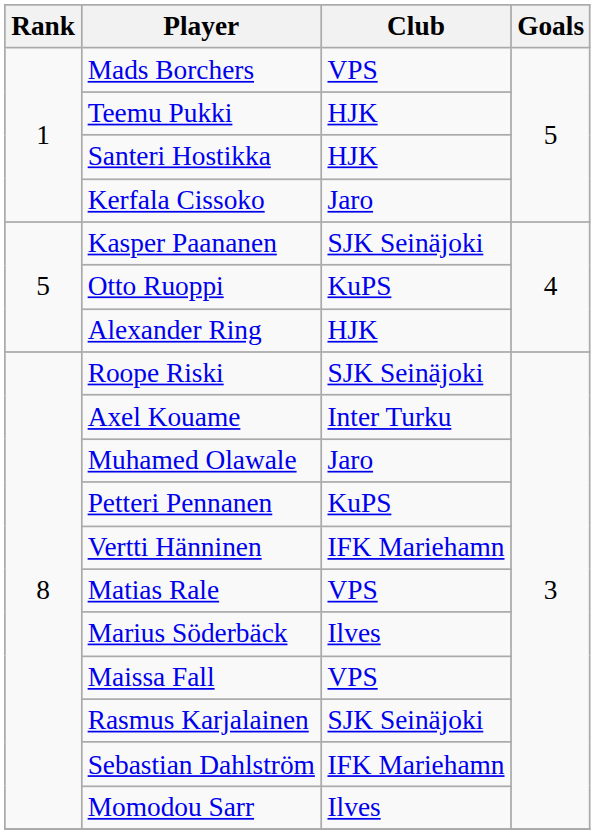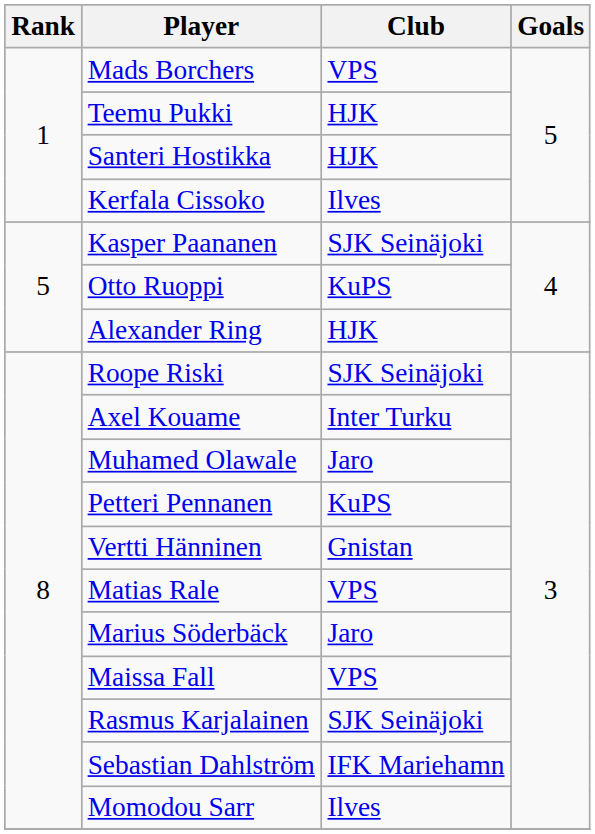Kerfala Cissoko | Club: Jaro -> Ilves
Vertti Hänninen | Club: IFK Mariehamn -> Gnistan
Marius Söderbäck | Club: Ilves -> Jaro
